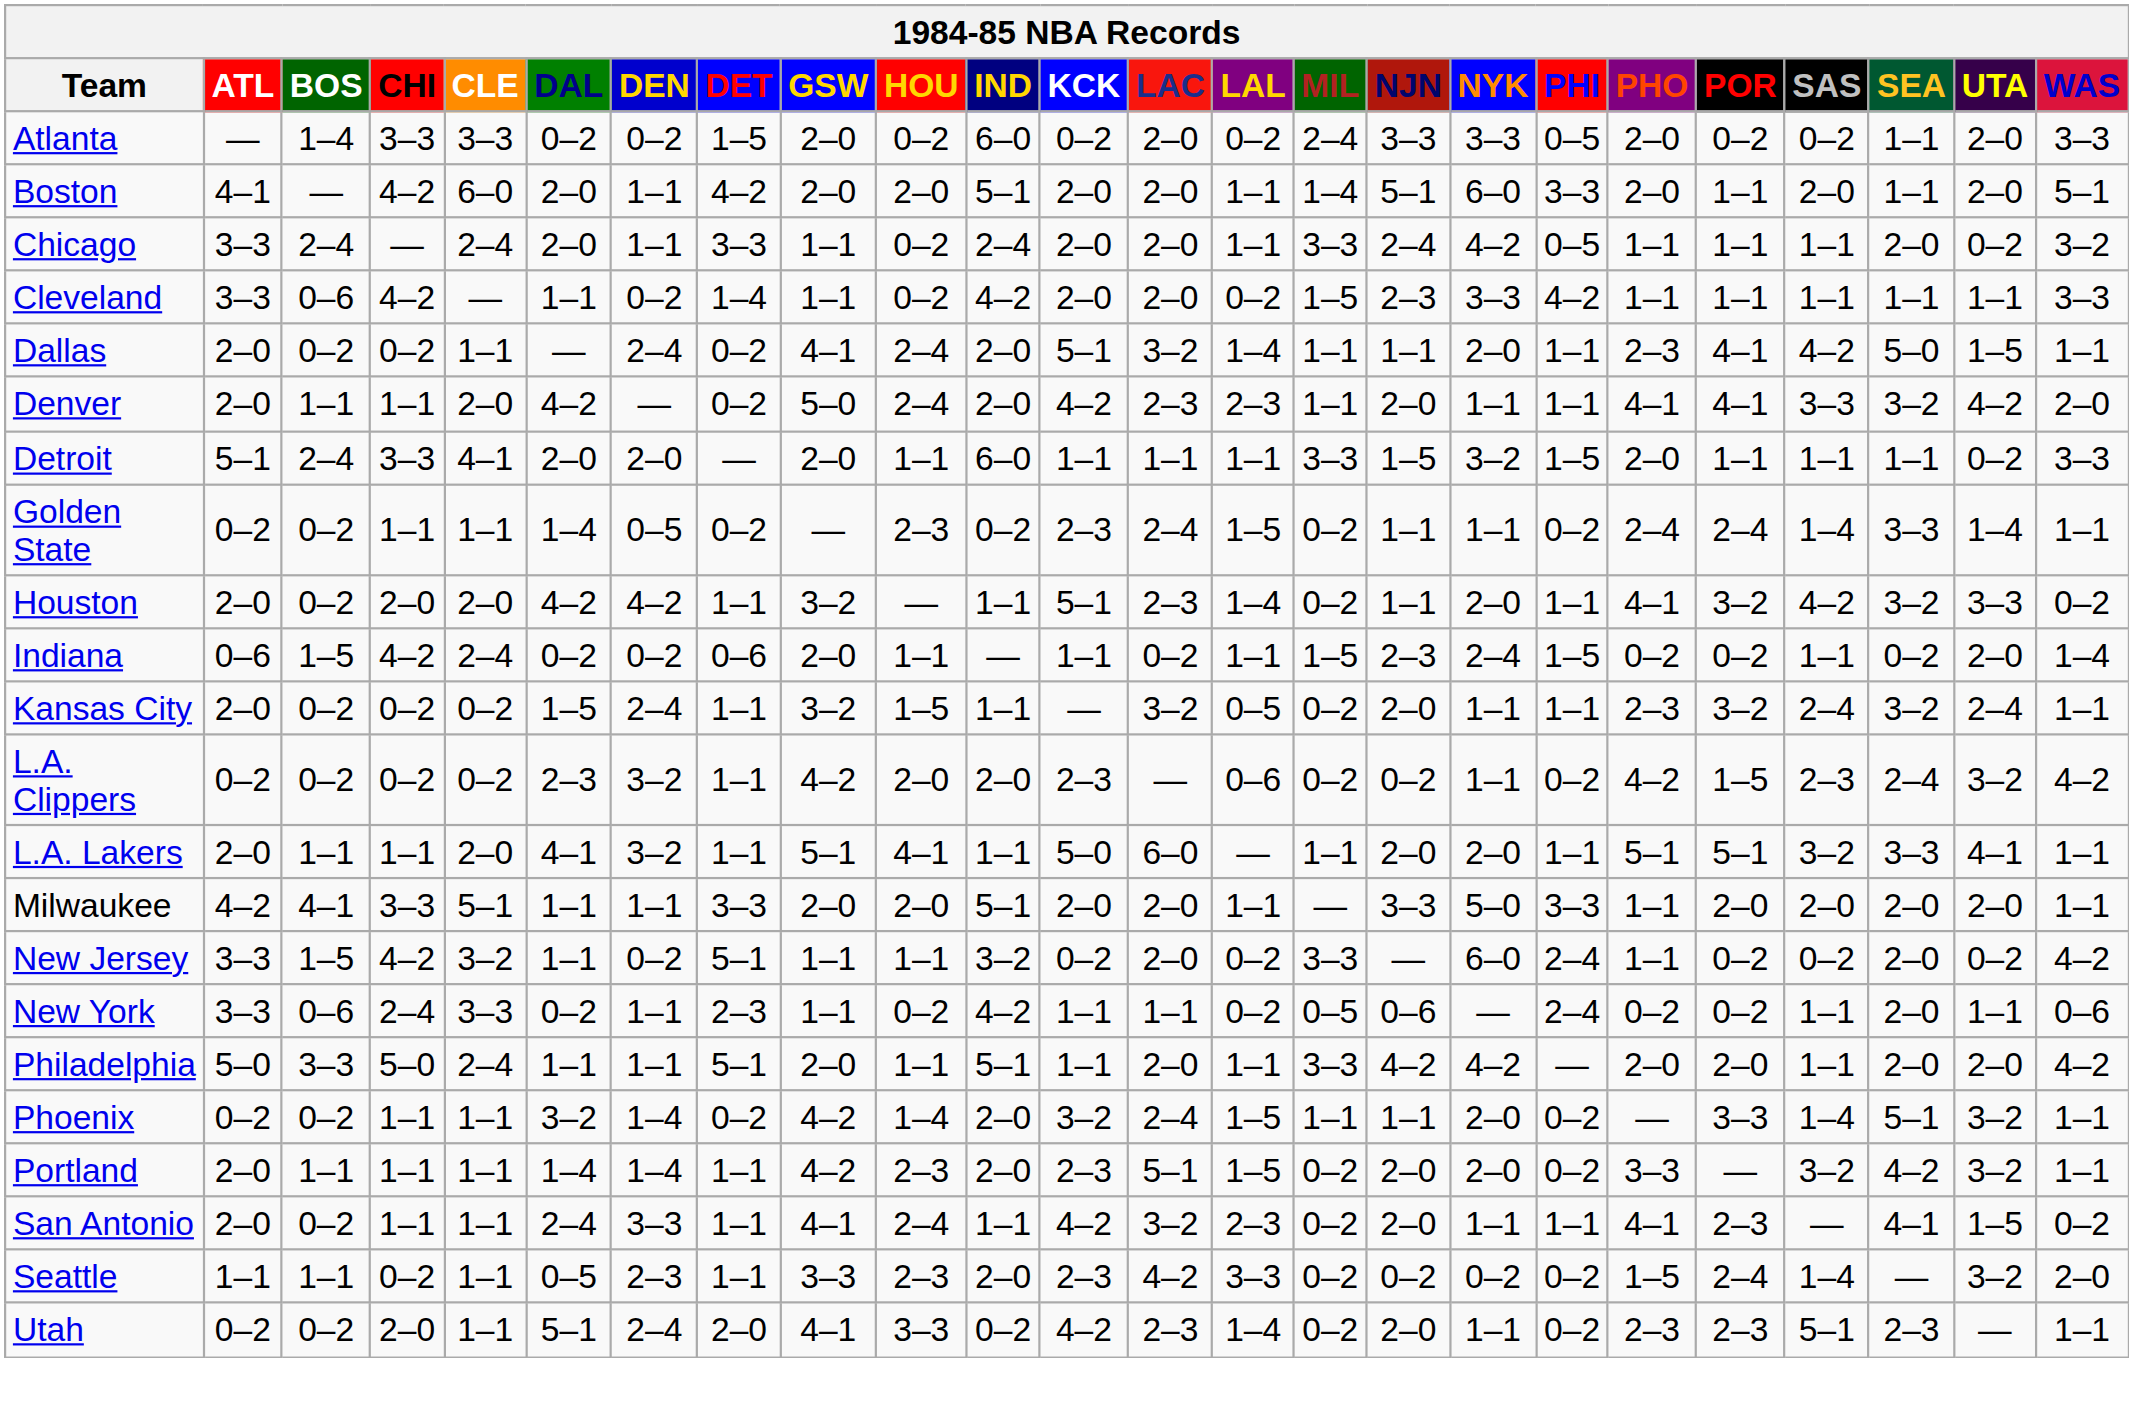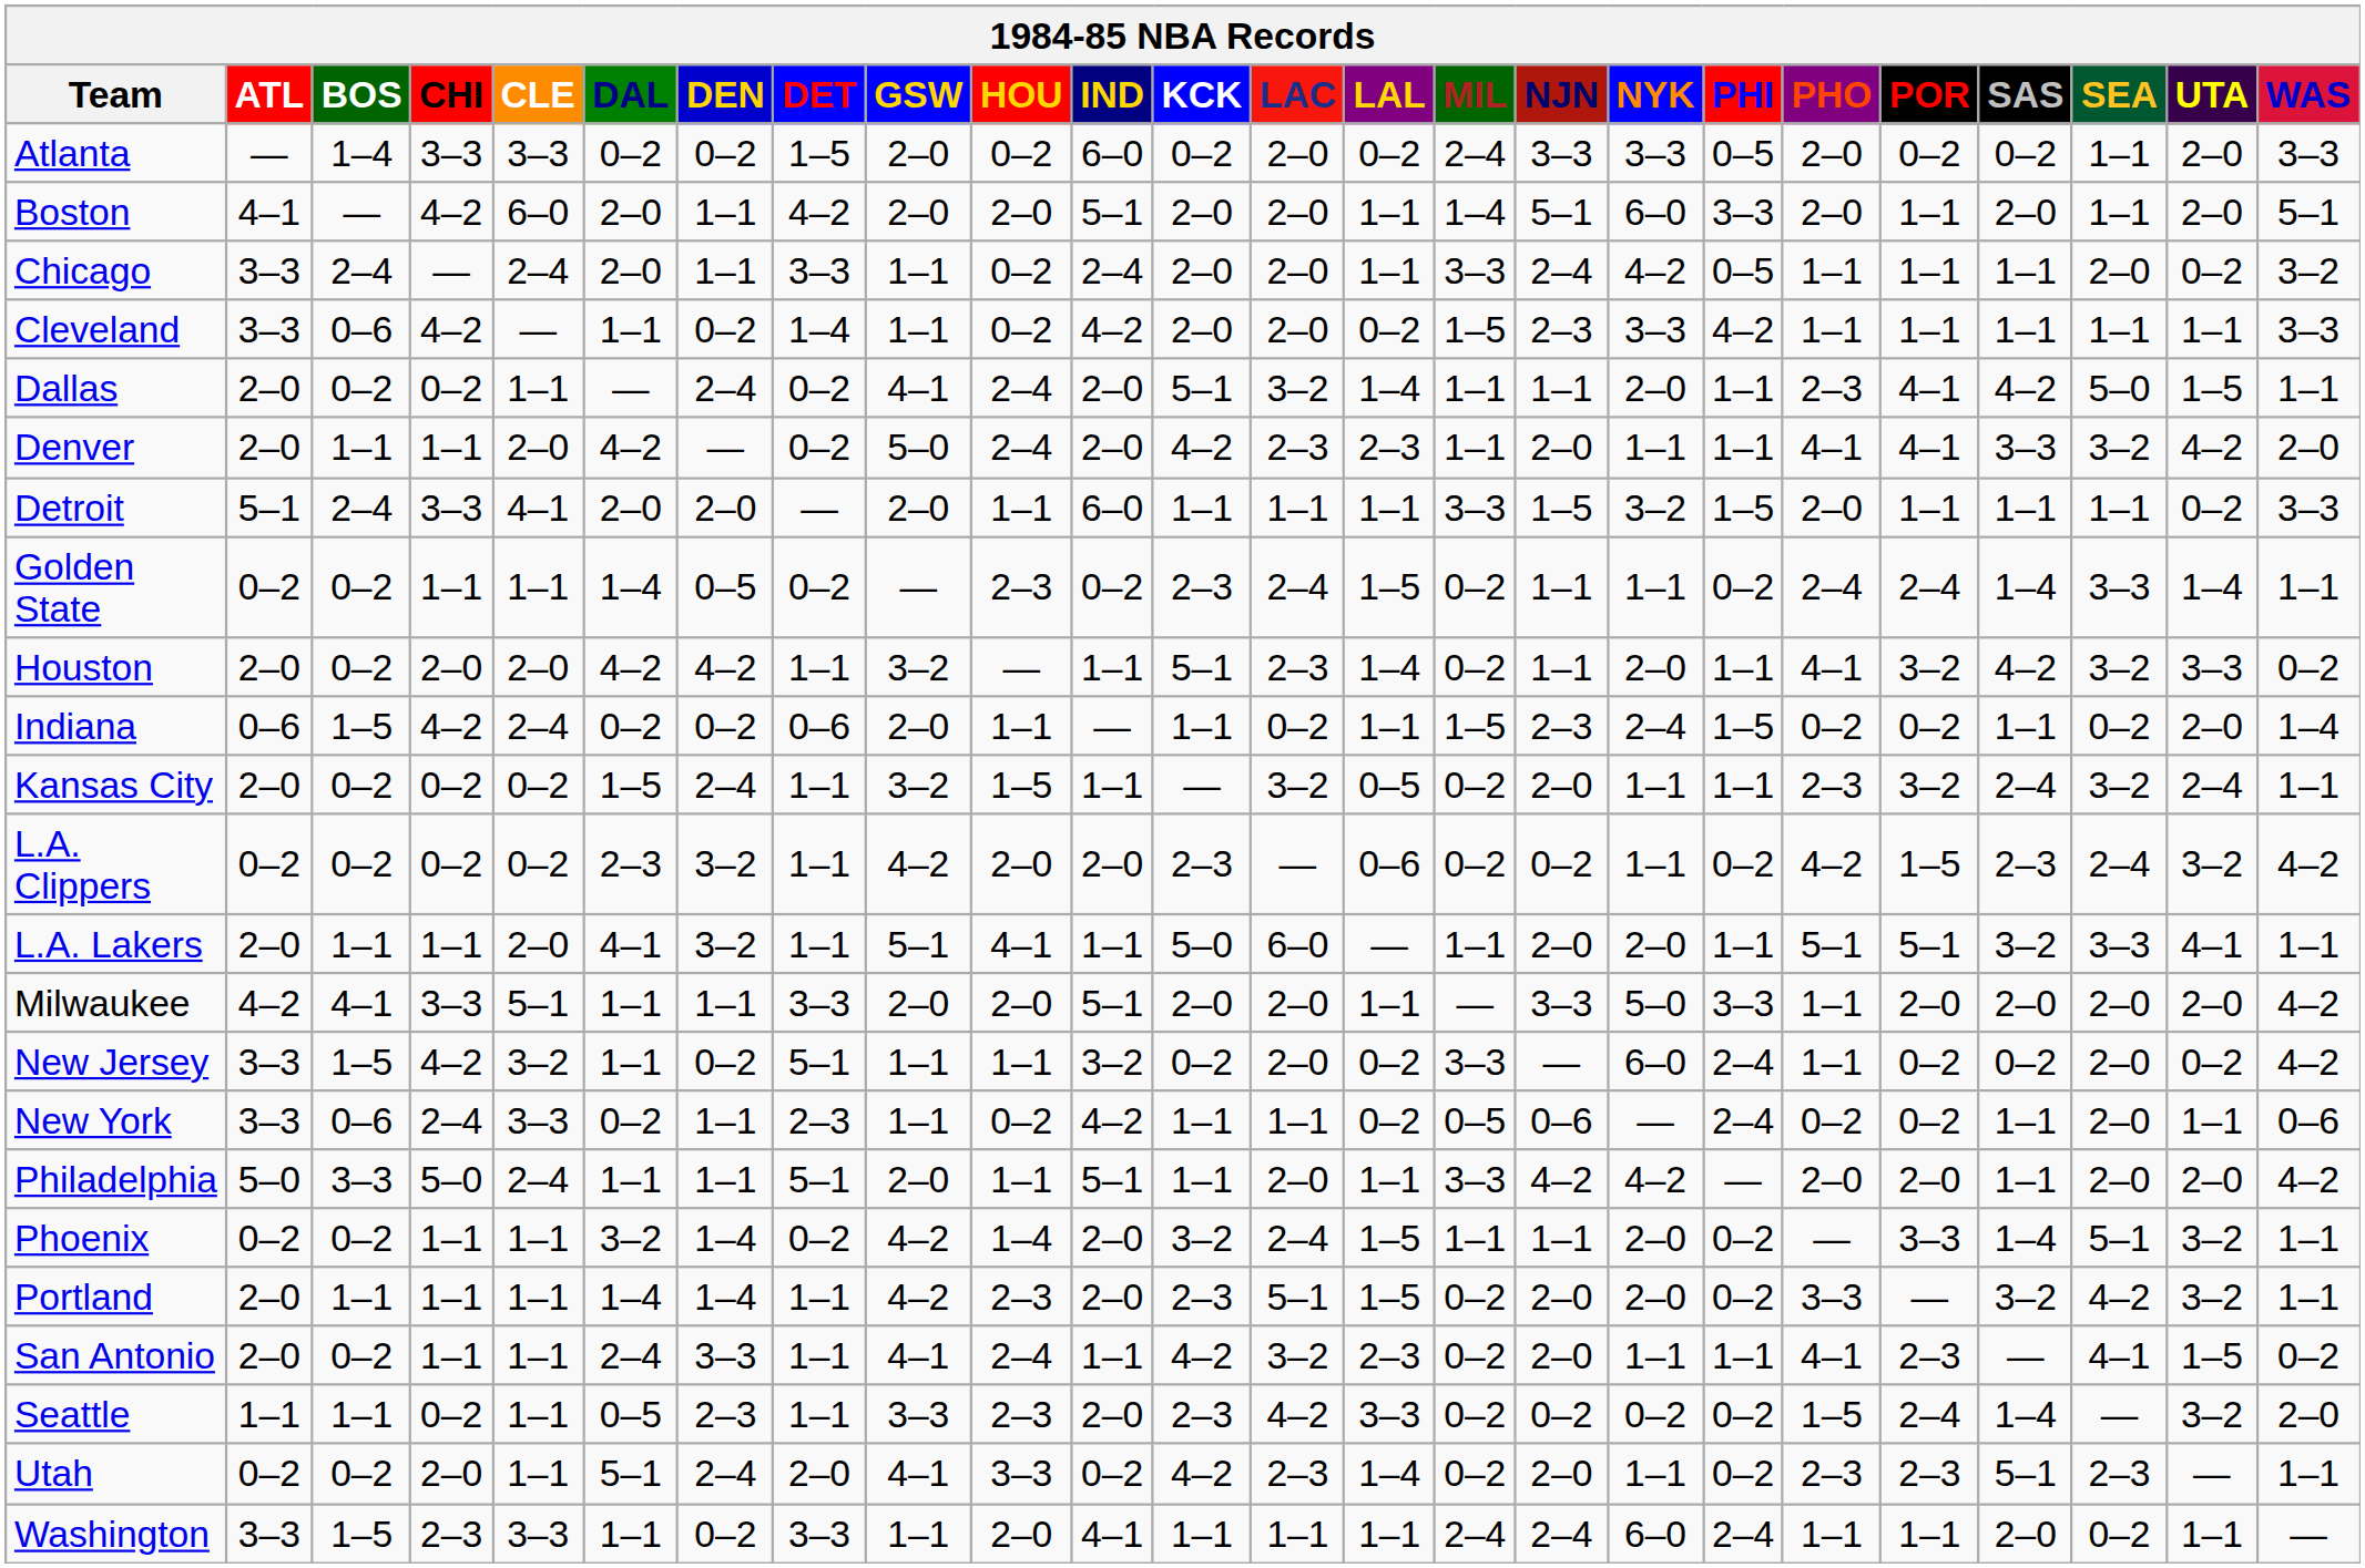Milwaukee | WAS: 1–1 -> 4–2
+ row: Washington | 3–3 | 1–5 | 2–3 | 3–3 | 1–1 | 0–2 | 3–3 | 1–1 | 2–0 | 4–1 | 1–1 | 1–1 | 1–1 | 2–4 | 2–4 | 6–0 | 2–4 | 1–1 | 1–1 | 2–0 | 0–2 | 1–1 | —
